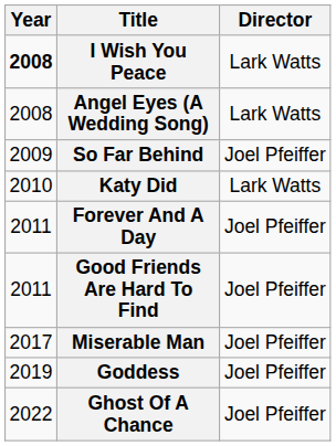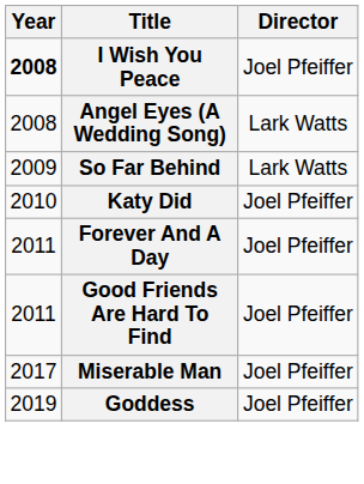I Wish You Peace | Director: Lark Watts -> Joel Pfeiffer
So Far Behind | Director: Joel Pfeiffer -> Lark Watts
Katy Did | Director: Lark Watts -> Joel Pfeiffer
- row: 2022 | Ghost Of A Chance | Joel Pfeiffer
